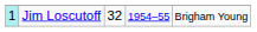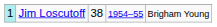Jim Loscutoff | column 3: 32 -> 38
